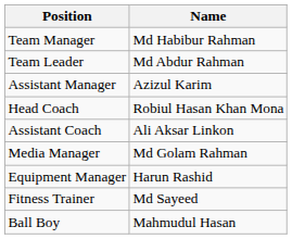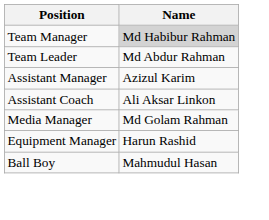Team Manager | Name: no background -> lightgrey background
- row: Head Coach | Robiul Hasan Khan Mona
- row: Fitness Trainer | Md Sayeed
